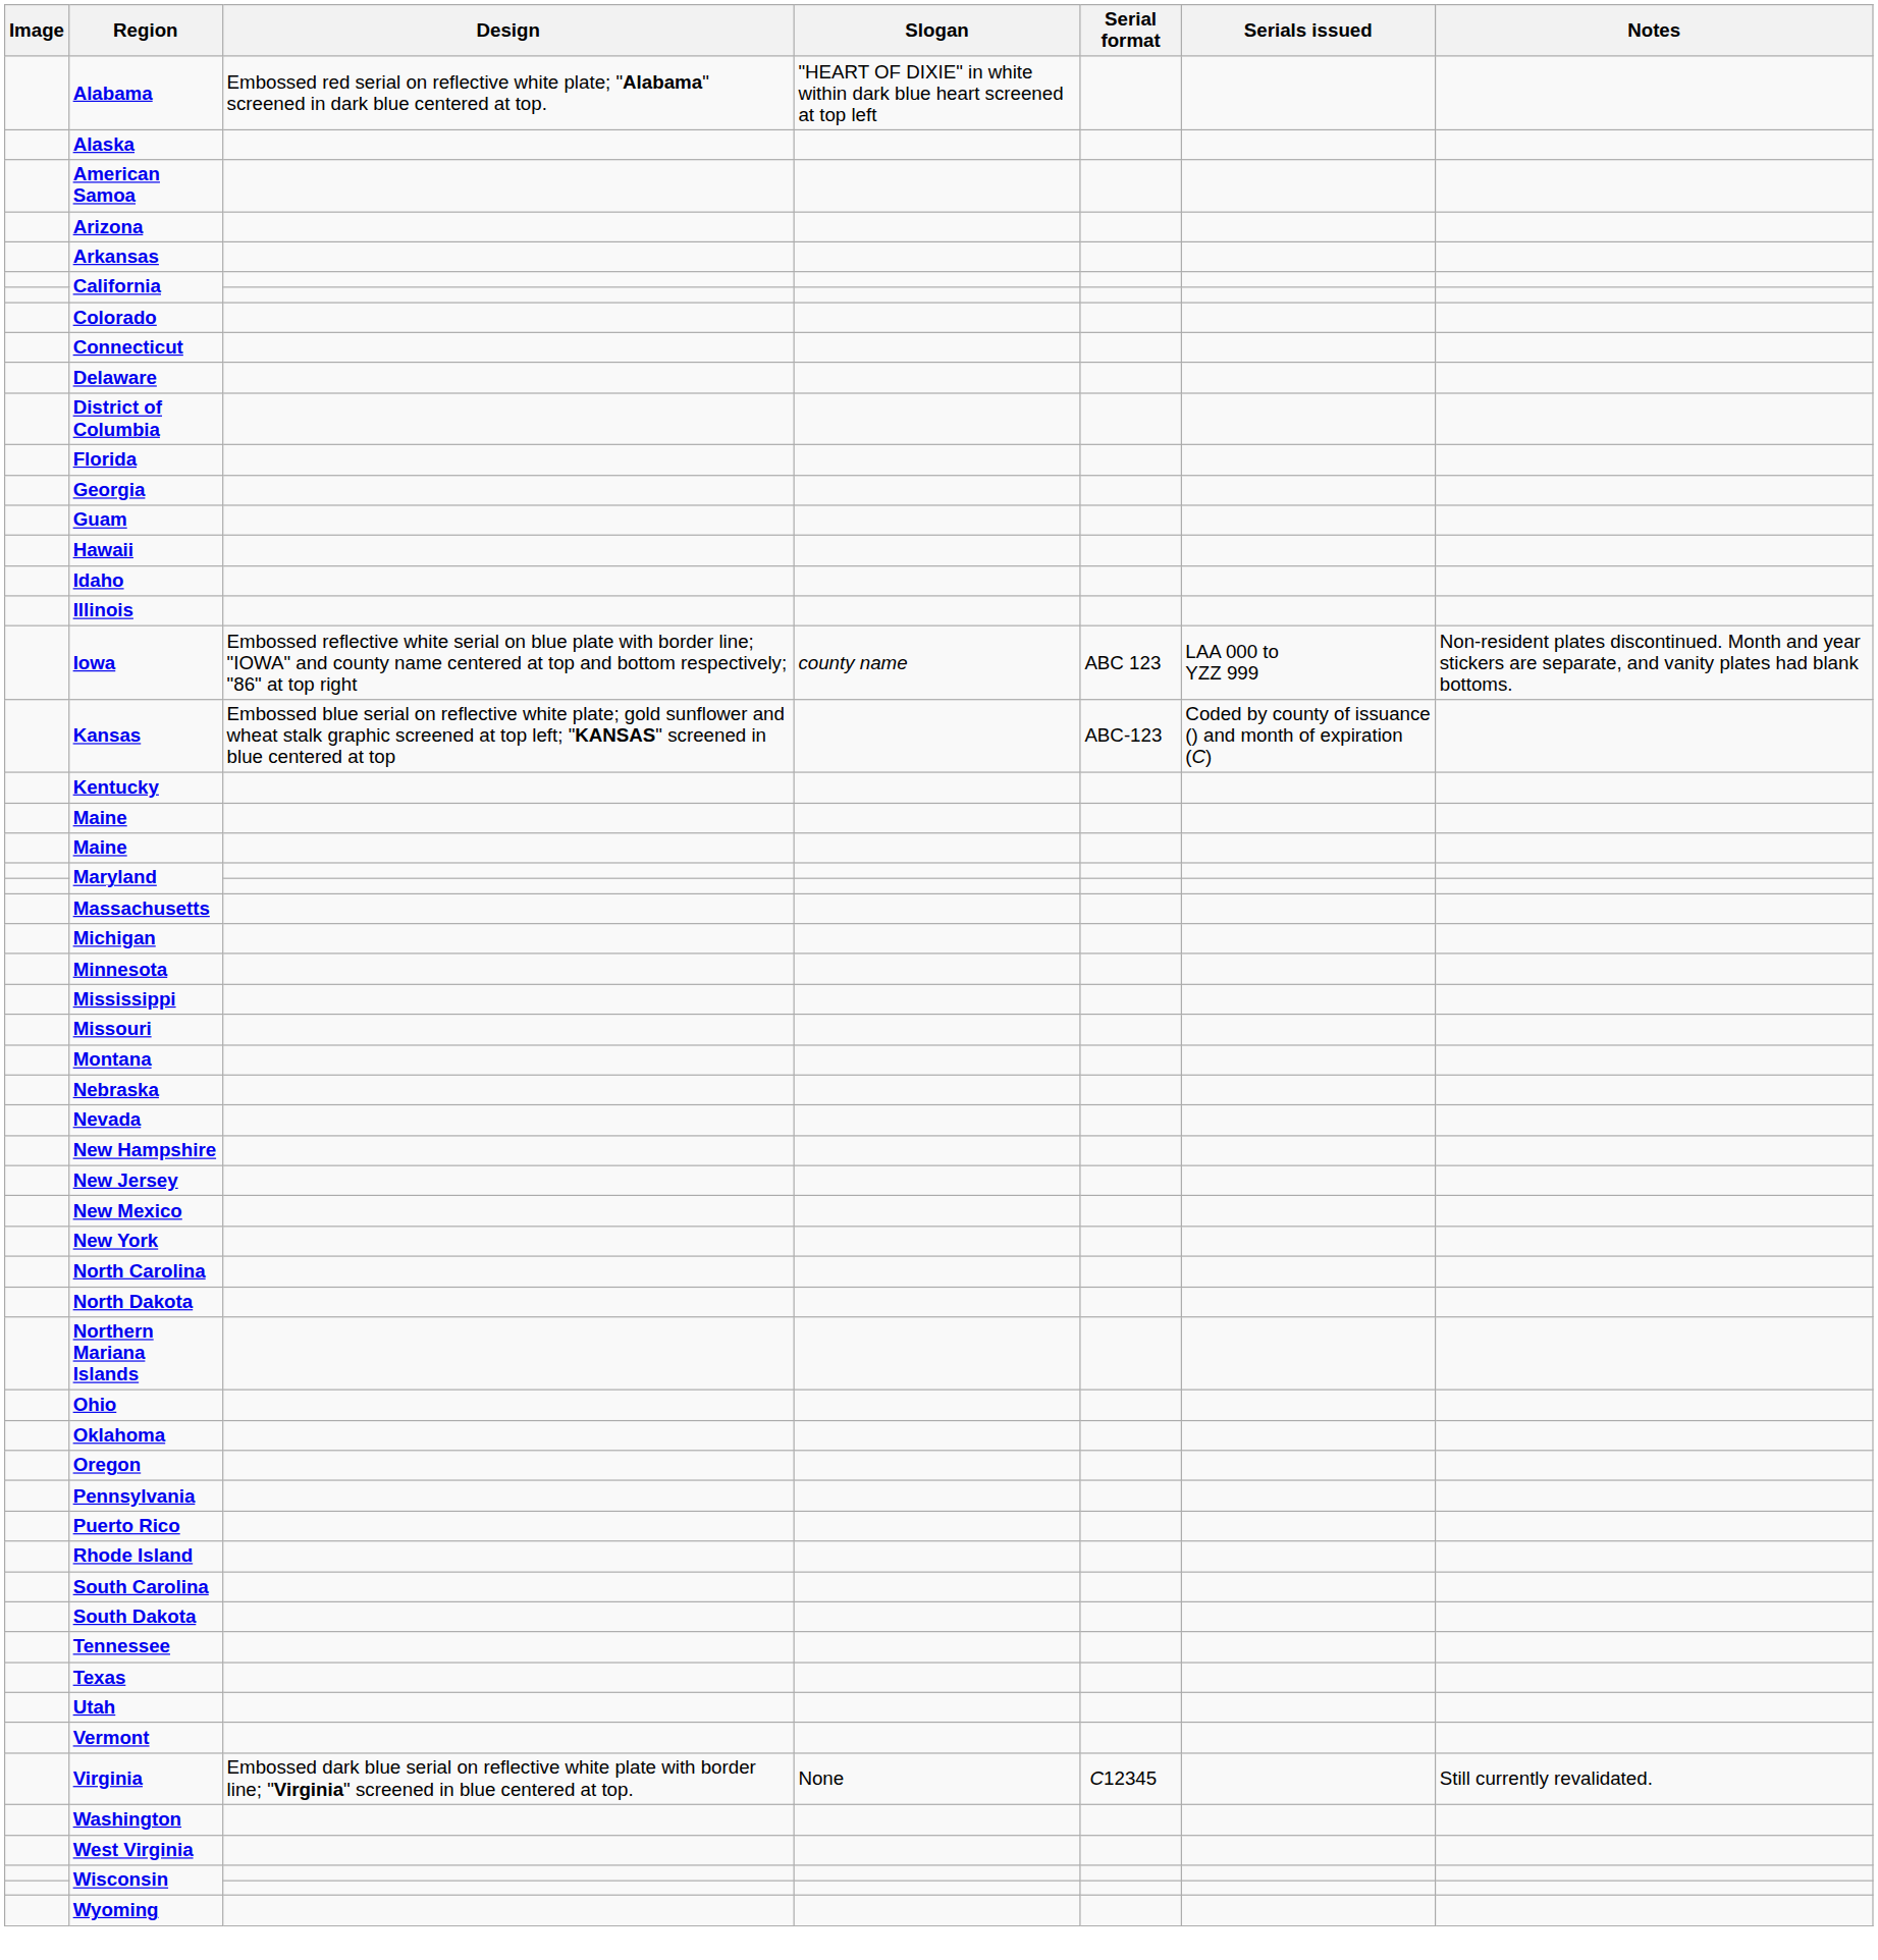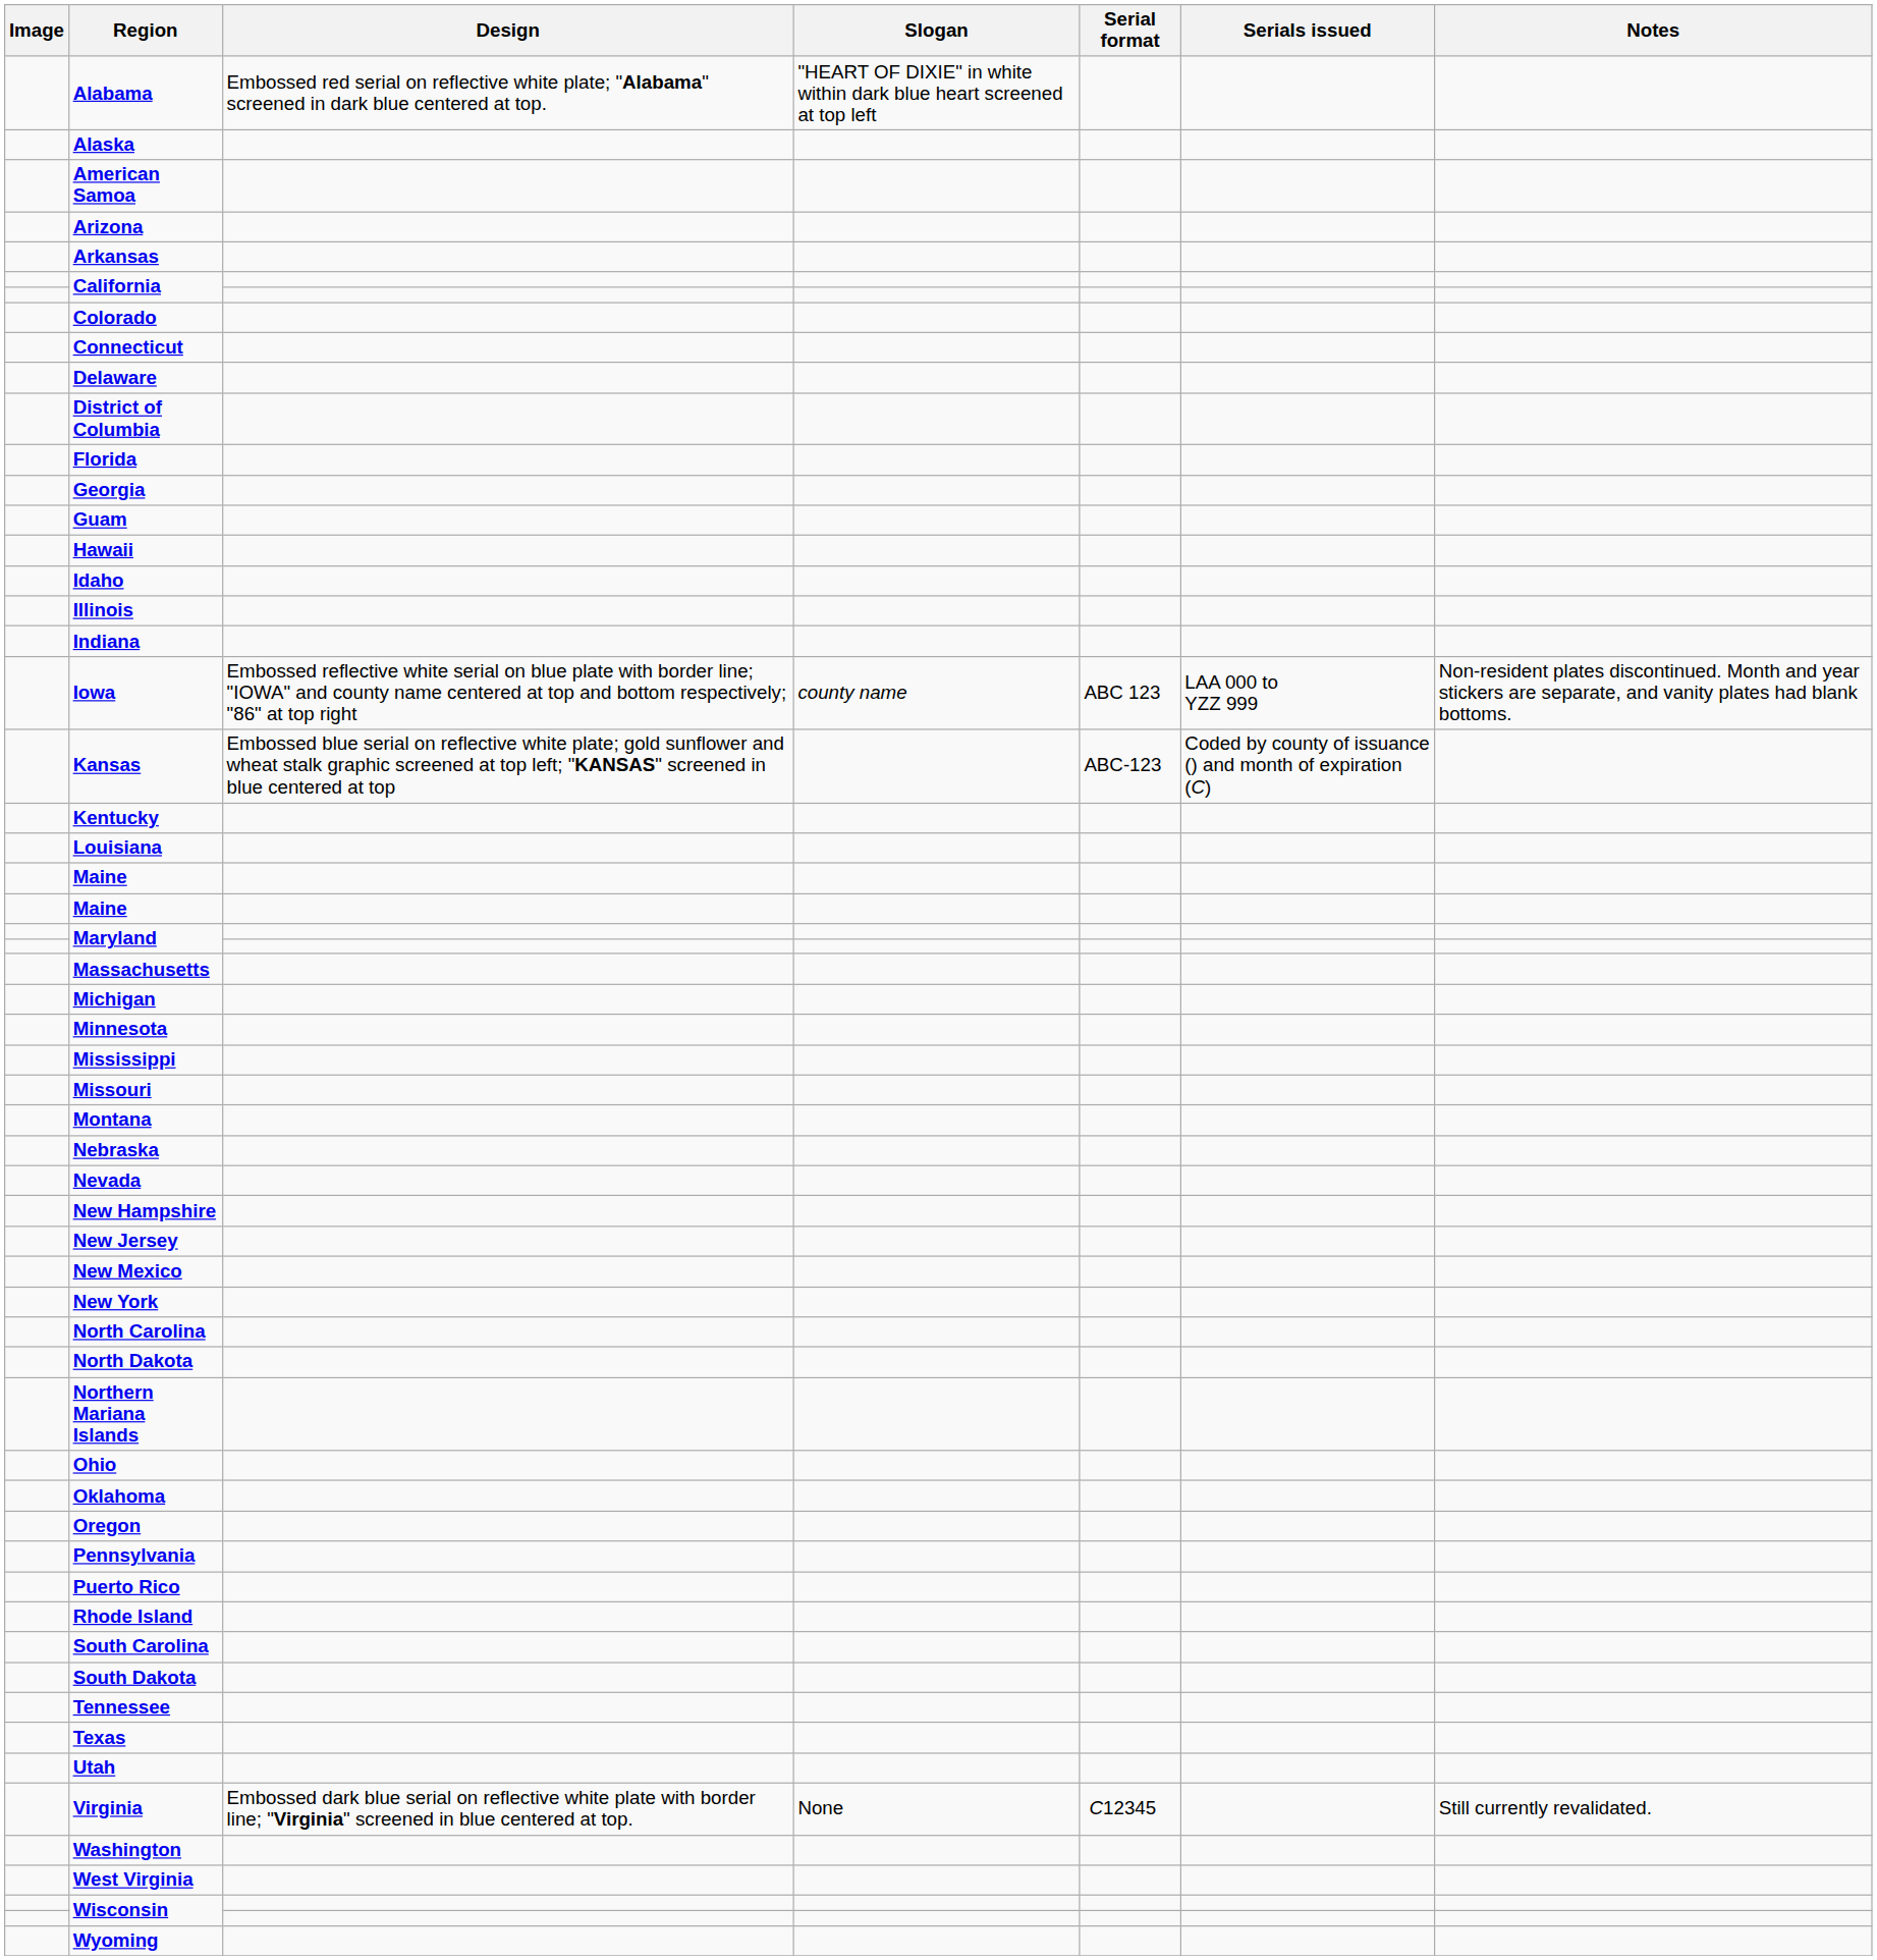+ row: Indiana
+ row: Louisiana
- row: Vermont
